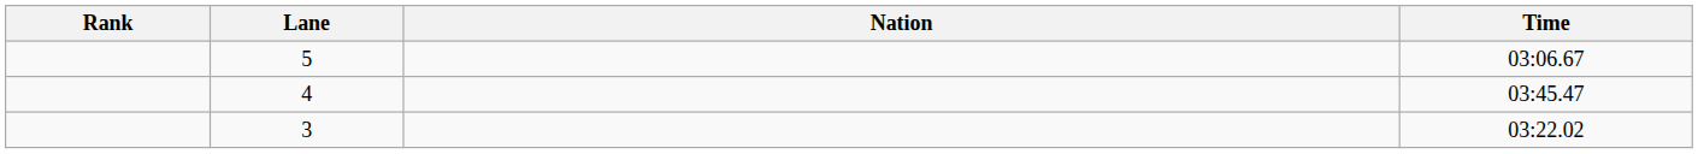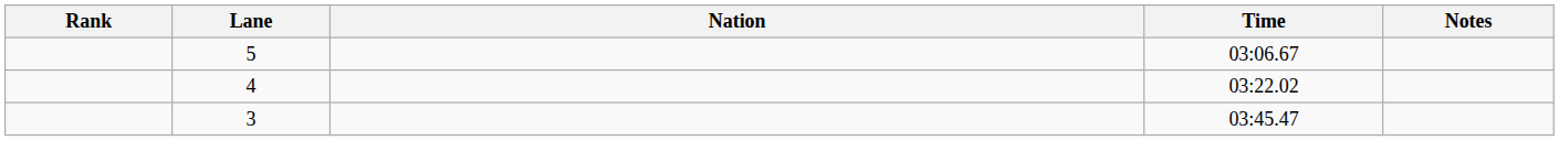+ column: Notes
4 | Time: 03:45.47 -> 03:22.02
3 | Time: 03:22.02 -> 03:45.47
